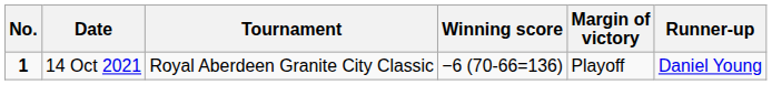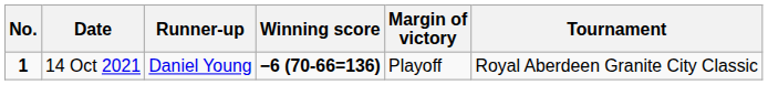columns swapped: Tournament <-> Runner-up
14 Oct 2021 | Winning score: normal -> bold
